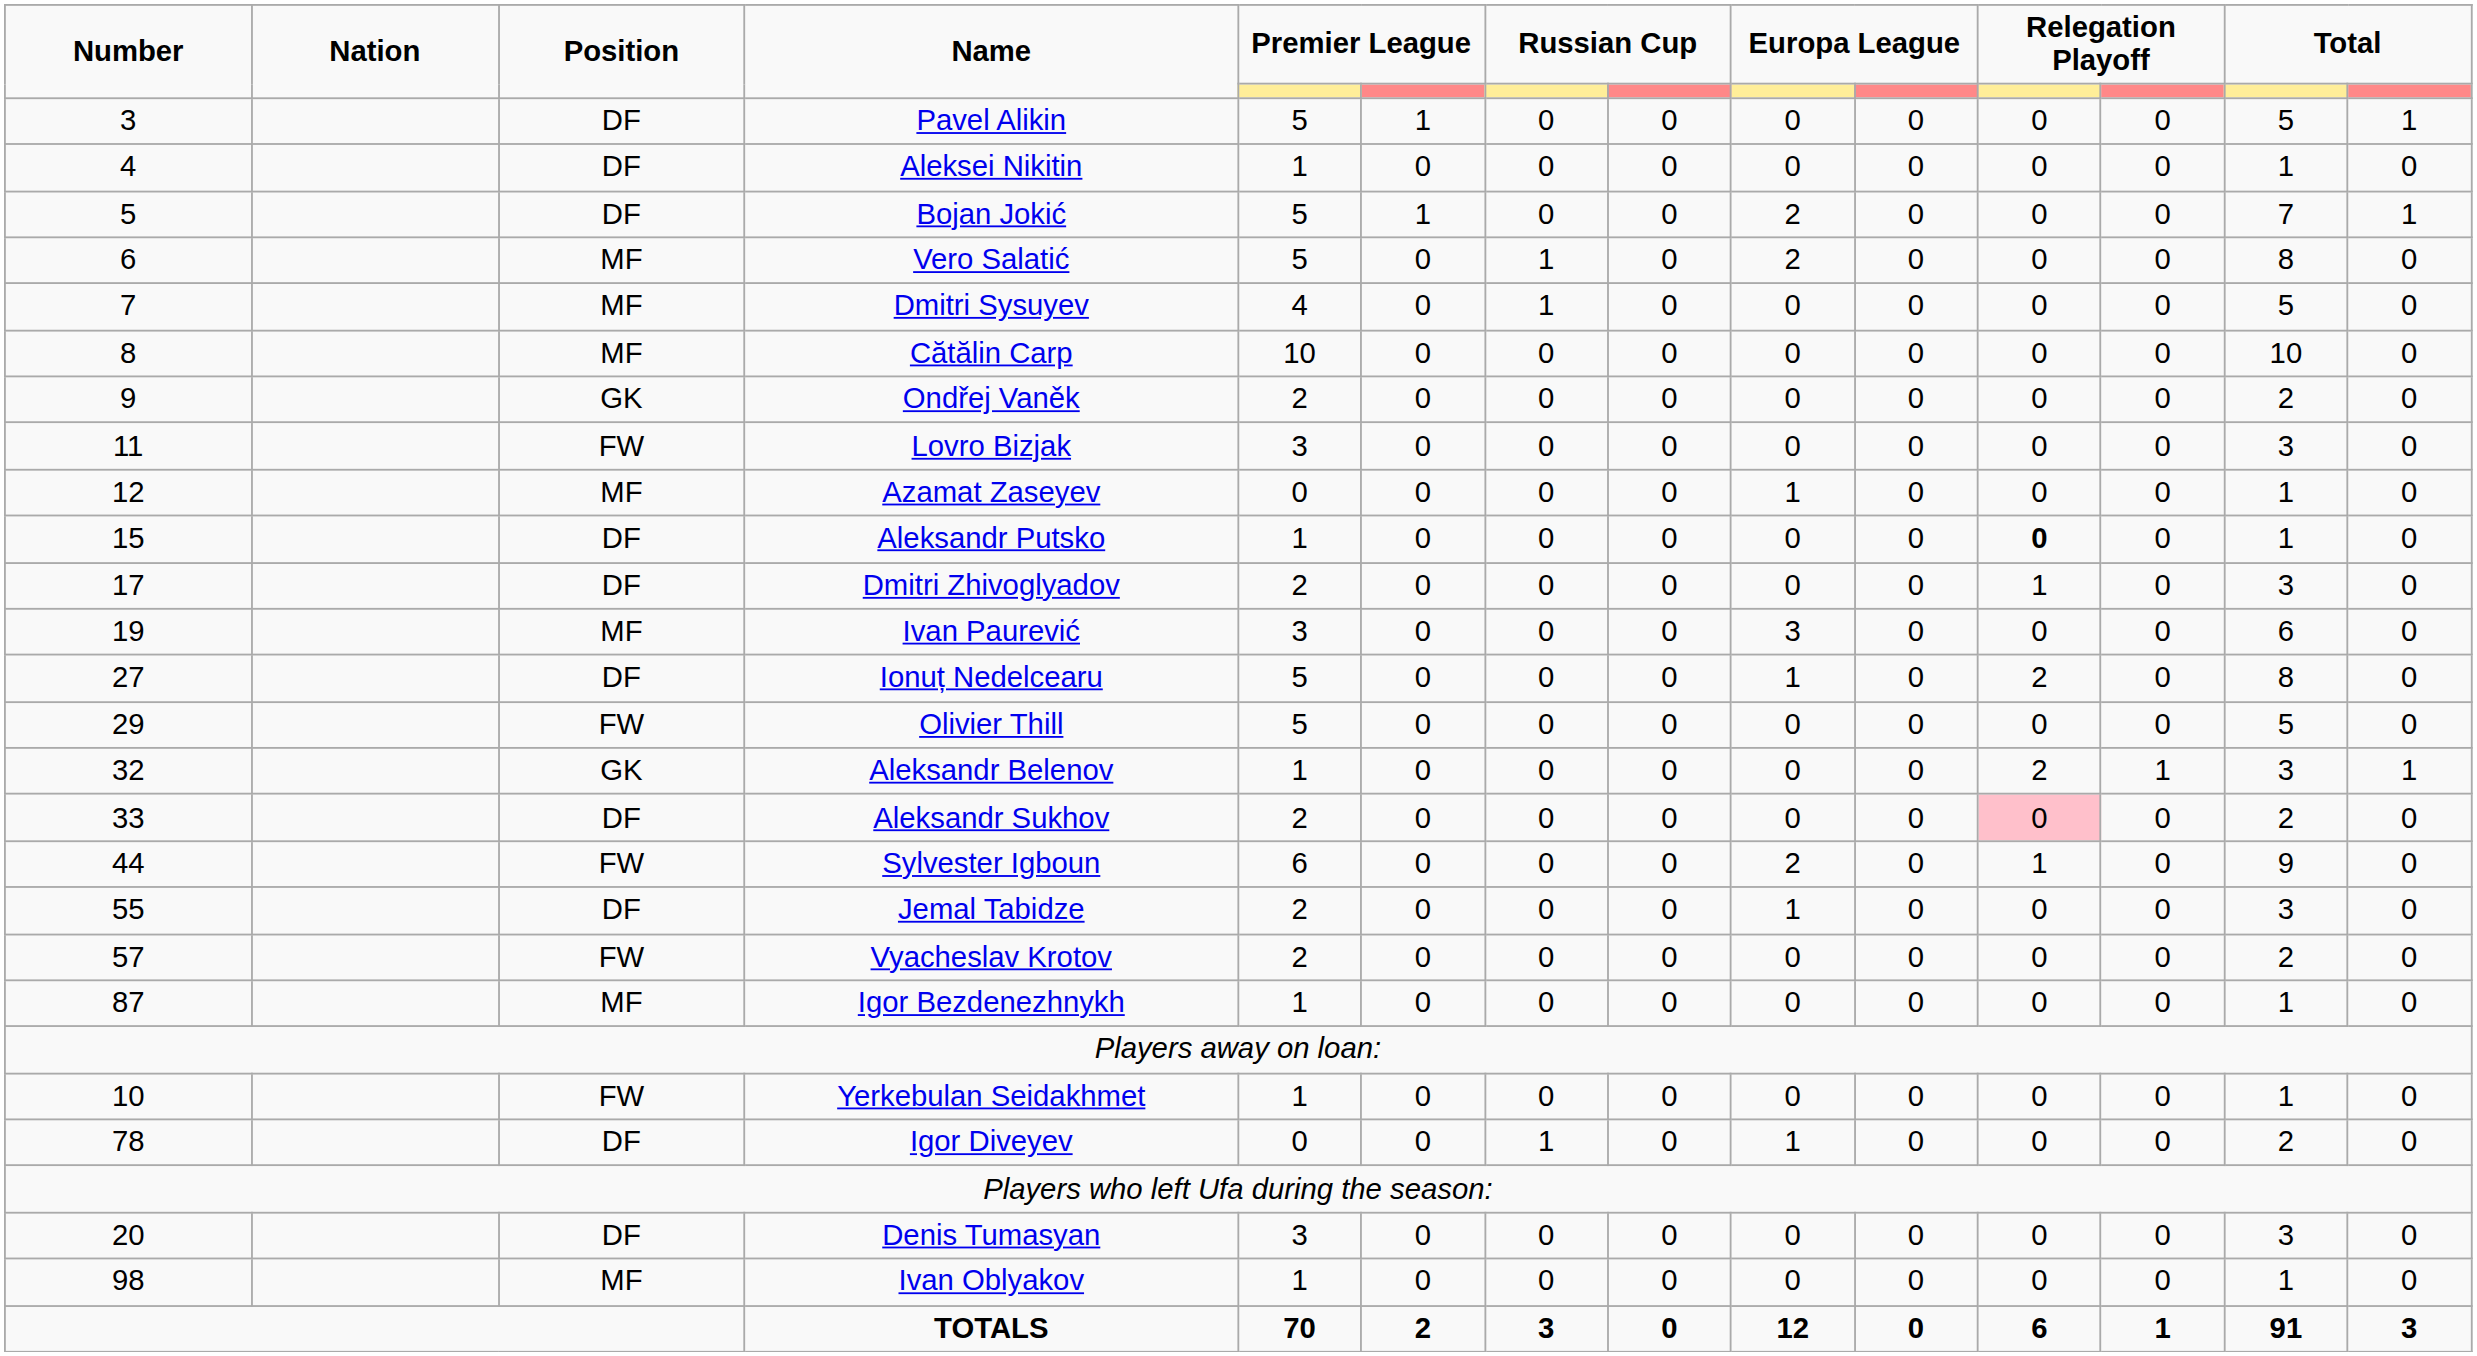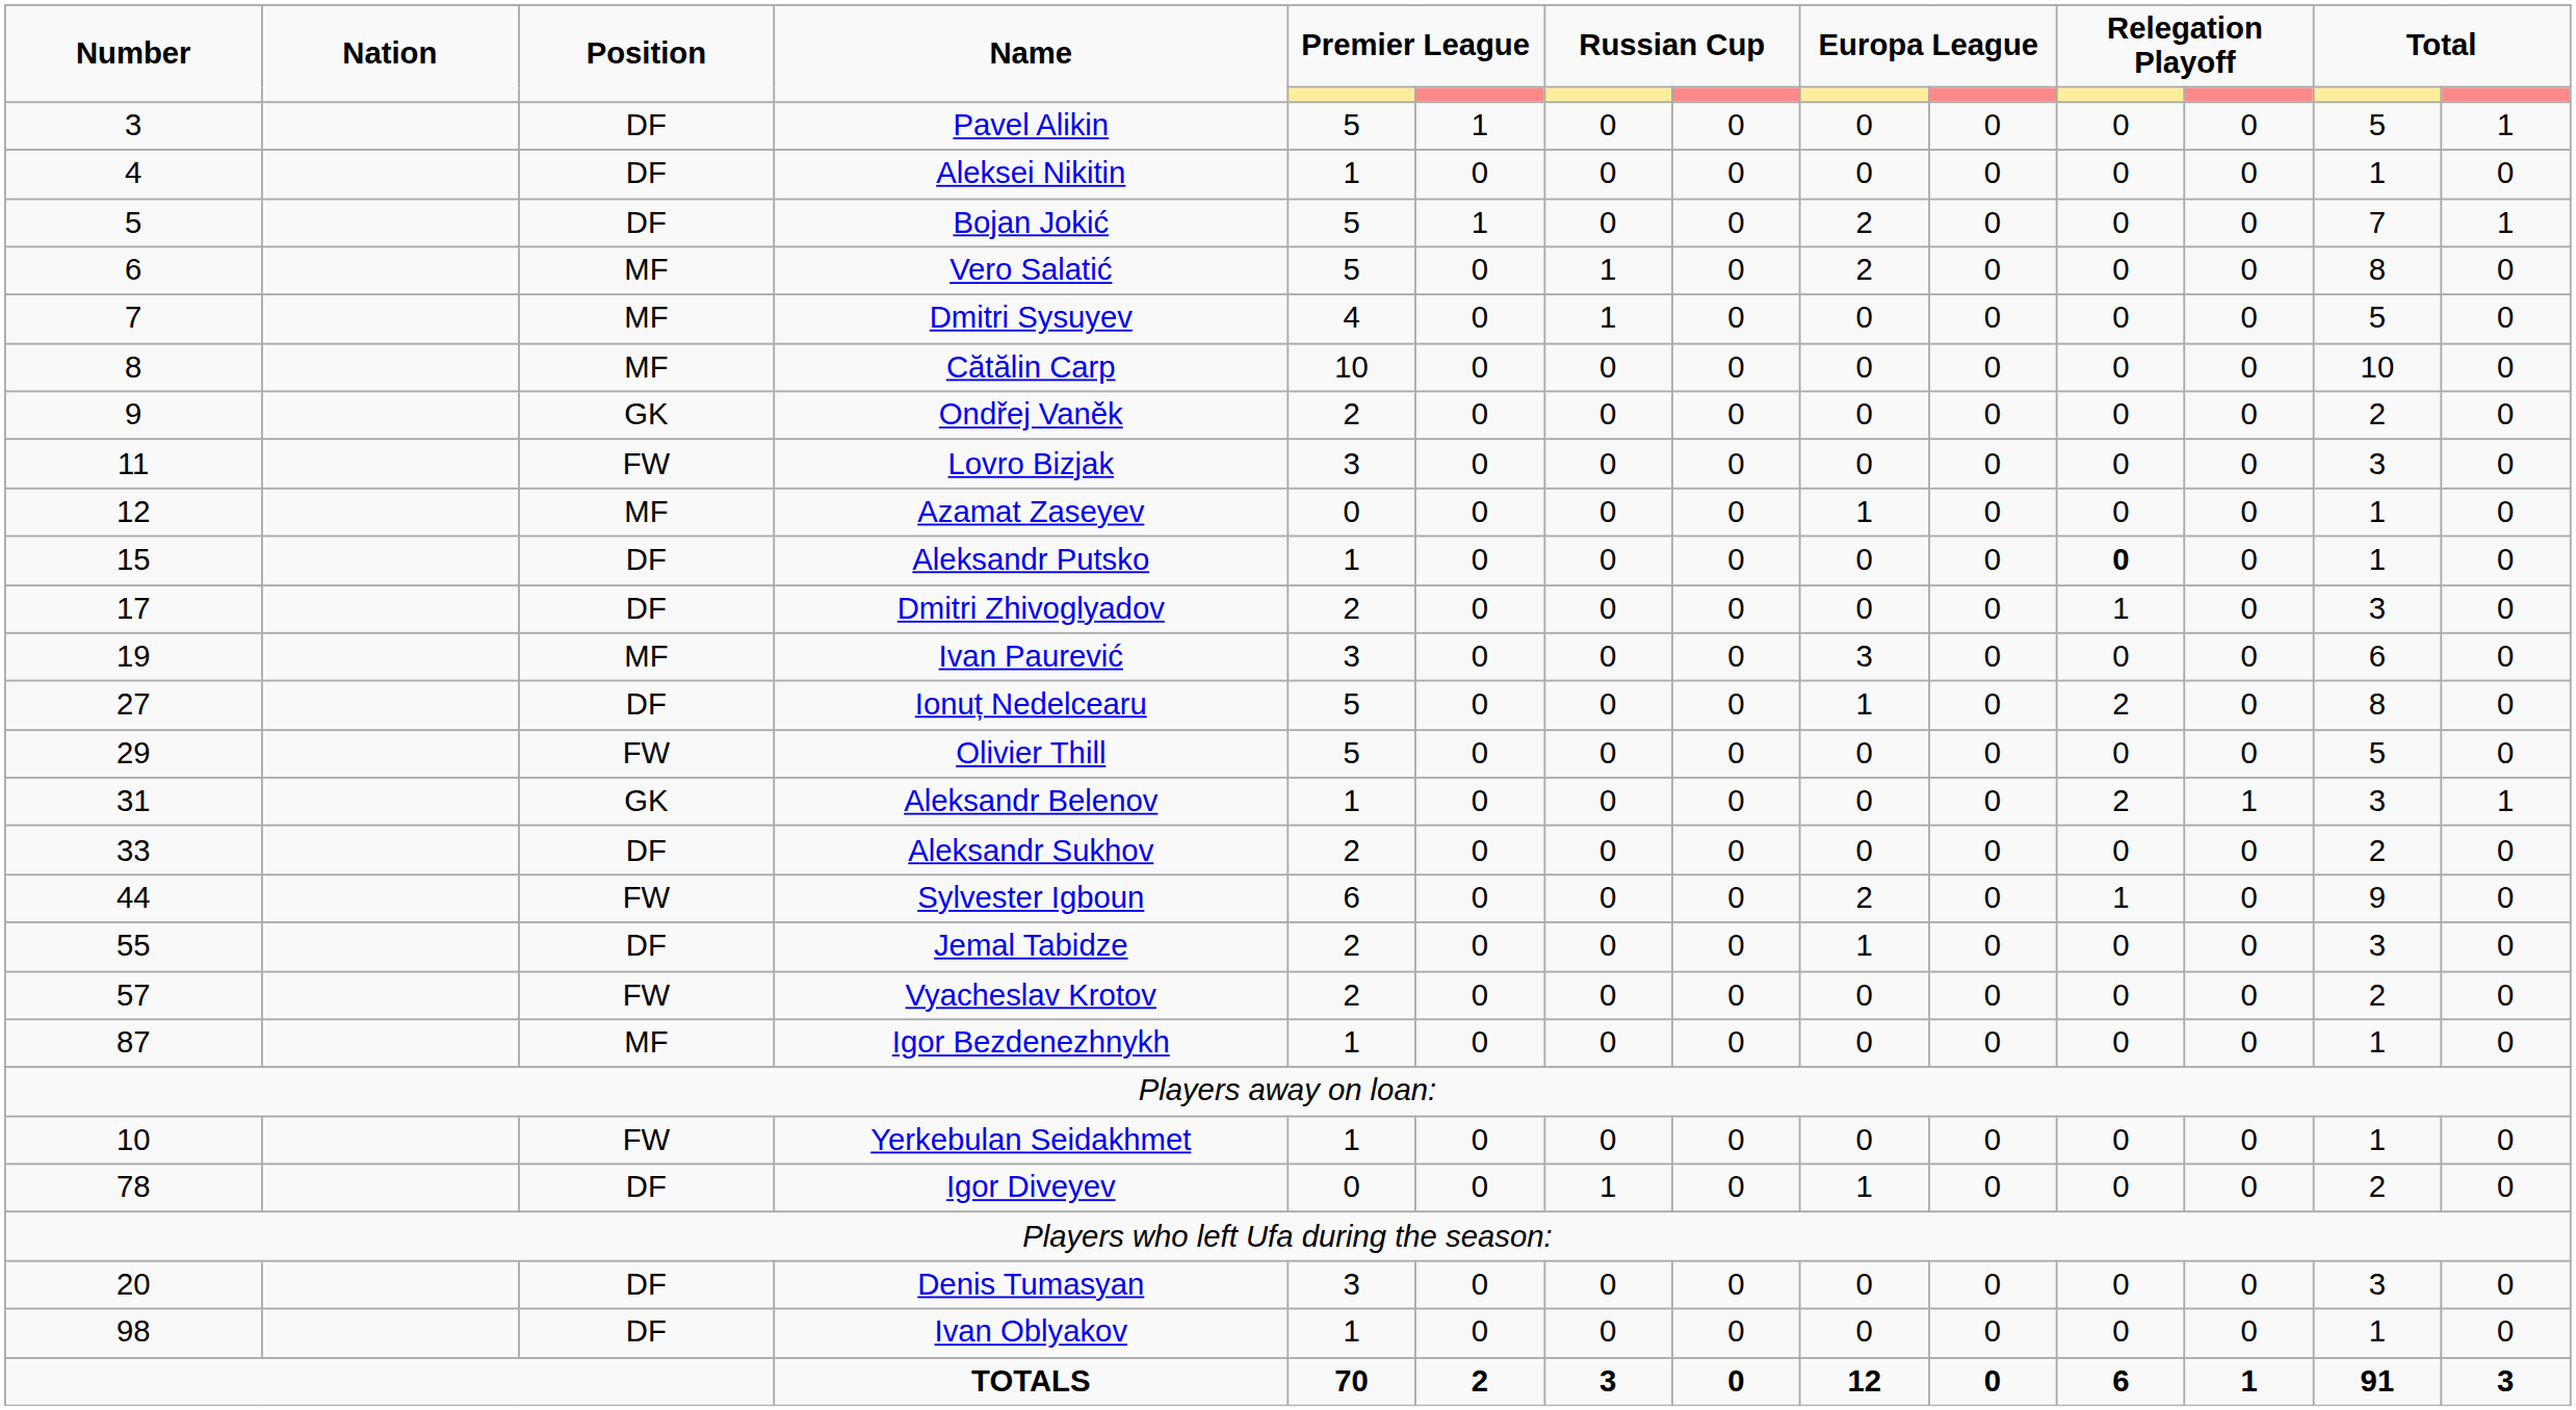Aleksandr Belenov | Number: 32 -> 31
Aleksandr Sukhov | column 11: pink background -> no background
Ivan Oblyakov | Position: MF -> DF
